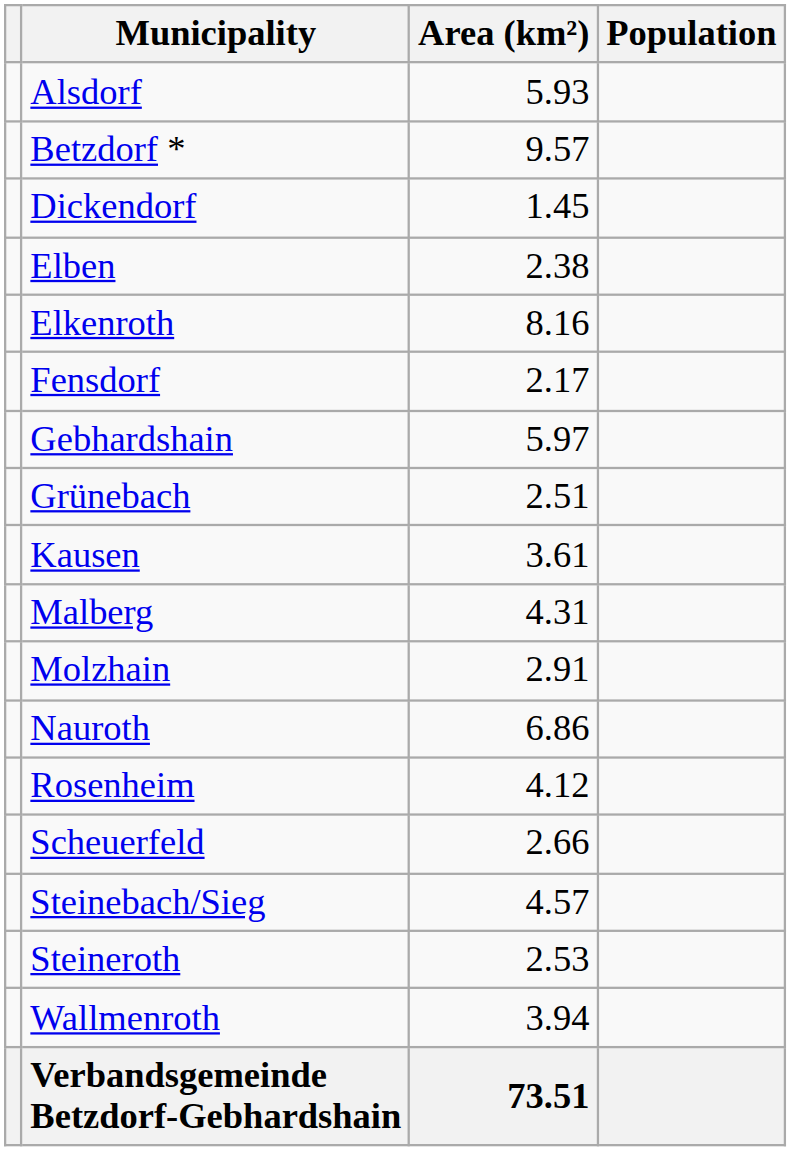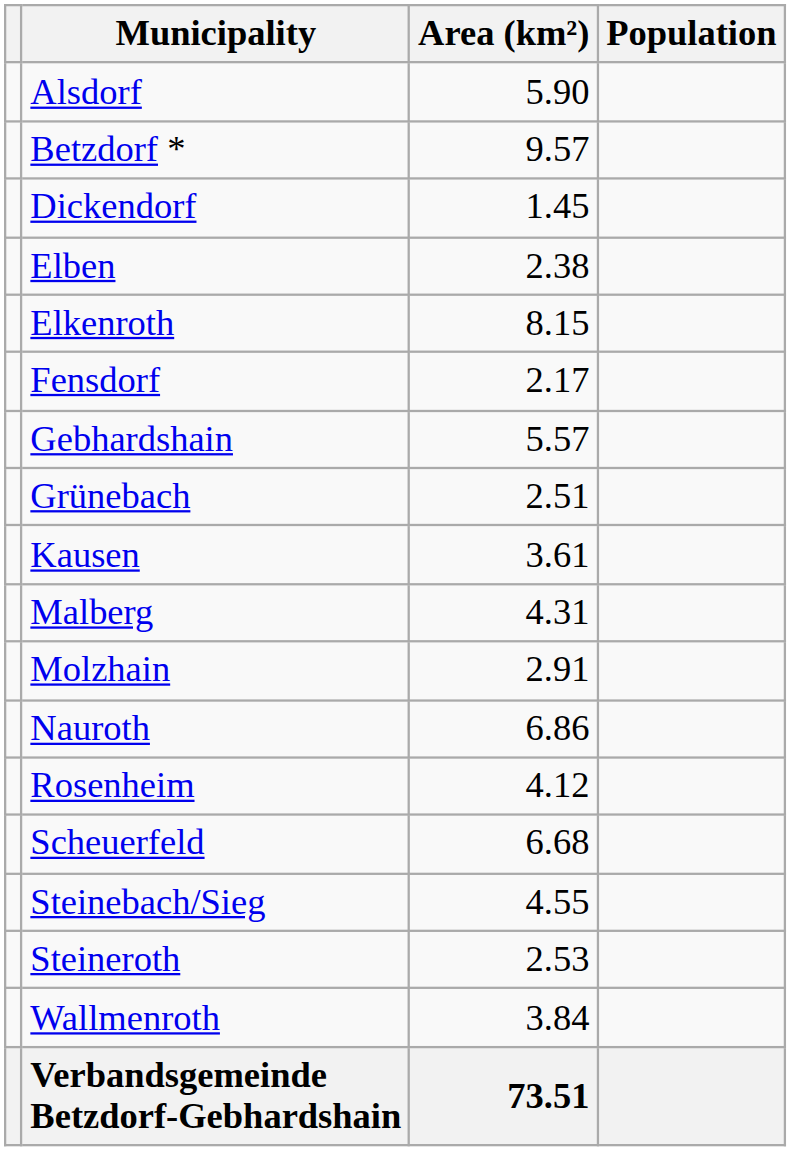Alsdorf | Area (km²): 5.93 -> 5.90
Elkenroth | Area (km²): 8.16 -> 8.15
Gebhardshain | Area (km²): 5.97 -> 5.57
Scheuerfeld | Area (km²): 2.66 -> 6.68
Steinebach/Sieg | Area (km²): 4.57 -> 4.55
Wallmenroth | Area (km²): 3.94 -> 3.84
